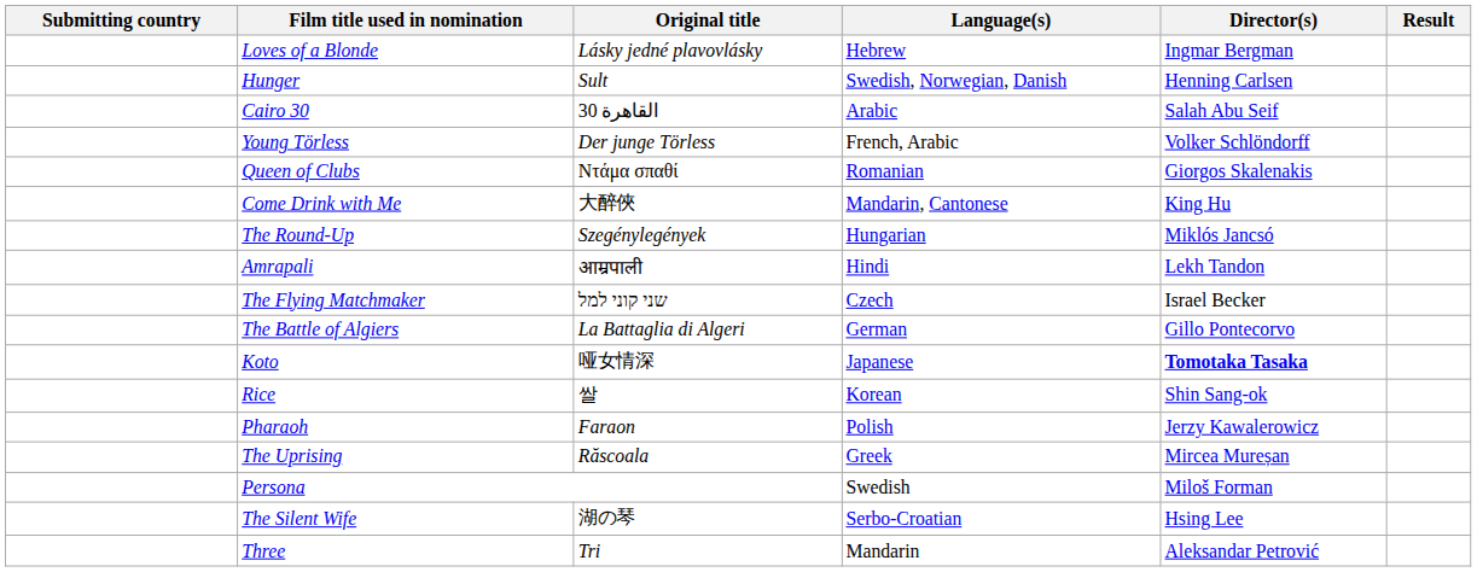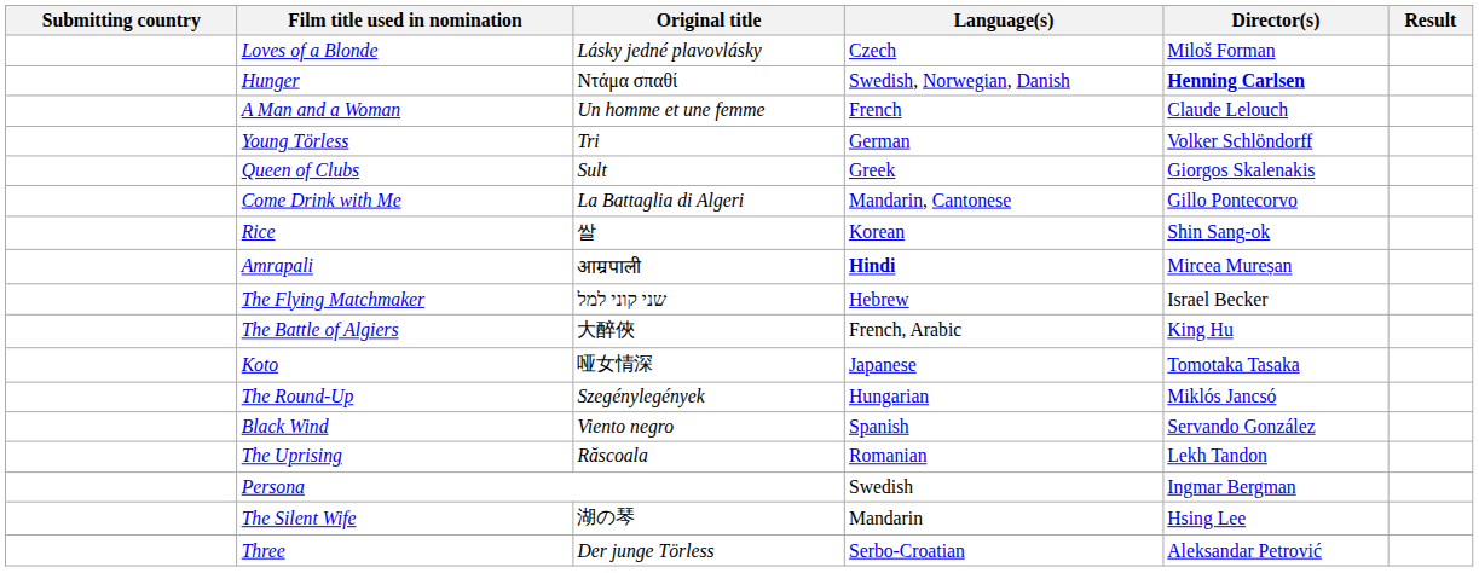Loves of a Blonde | Language(s): Hebrew -> Czech
Loves of a Blonde | Director(s): Ingmar Bergman -> Miloš Forman
Hunger | Original title: Sult -> Ντάμα σπαθί
Hunger | Director(s): normal -> bold
- row: Cairo 30 | القاهرة 30 | Arabic | Salah Abu Seif
+ row: A Man and a Woman | Un homme et une femme | French | Claude Lelouch
Young Törless | Original title: Der junge Törless -> Tri
Young Törless | Language(s): French, Arabic -> German
Queen of Clubs | Original title: Ντάμα σπαθί -> Sult
Queen of Clubs | Language(s): Romanian -> Greek
Come Drink with Me | Original title: 大醉俠 -> La Battaglia di Algeri
Come Drink with Me | Director(s): King Hu -> Gillo Pontecorvo
rows swapped: The Round-Up <-> Rice
Amrapali | Language(s): normal -> bold
Amrapali | Director(s): Lekh Tandon -> Mircea Mureșan
The Flying Matchmaker | Language(s): Czech -> Hebrew
The Battle of Algiers | Original title: La Battaglia di Algeri -> 大醉俠
The Battle of Algiers | Language(s): German -> French, Arabic
The Battle of Algiers | Director(s): Gillo Pontecorvo -> King Hu
Koto | Director(s): bold -> normal
+ row: Black Wind | Viento negro | Spanish | Servando González
- row: Pharaoh | Faraon | Polish | Jerzy Kawalerowicz
The Uprising | Language(s): Greek -> Romanian
The Uprising | Director(s): Mircea Mureșan -> Lekh Tandon
Persona | Director(s): Miloš Forman -> Ingmar Bergman
The Silent Wife | Language(s): Serbo-Croatian -> Mandarin
Three | Original title: Tri -> Der junge Törless
Three | Language(s): Mandarin -> Serbo-Croatian
